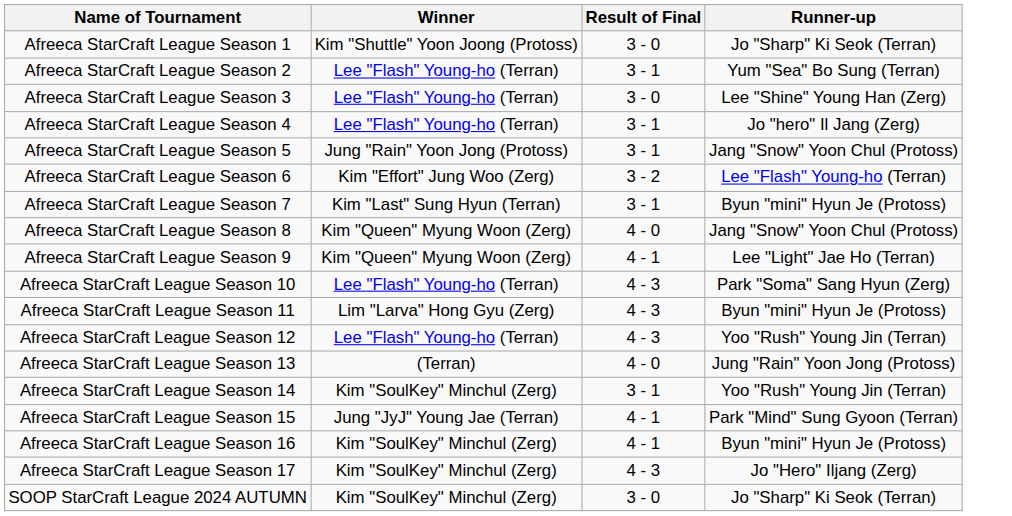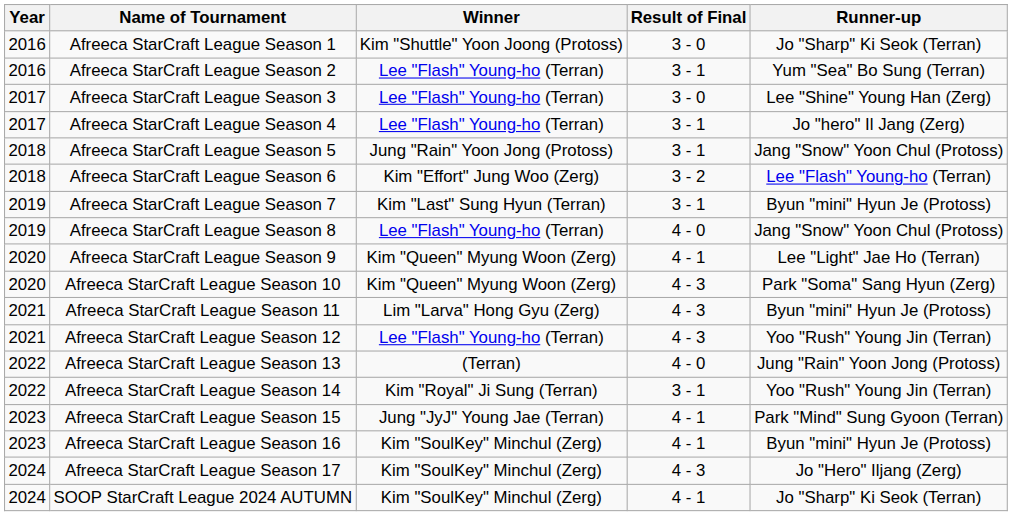+ column: Year | 2016 | 2016 | 2017 | 2017 | 2018 | 2018 | 2019 | 2019 | 2020 | 2020 | 2021 | 2021 | 2022 | 2022 | 2023 | 2023 | 2024 | 2024
Afreeca StarCraft League Season 8 | Winner: Kim "Queen" Myung Woon (Zerg) -> Lee "Flash" Young-ho (Terran)
Afreeca StarCraft League Season 10 | Winner: Lee "Flash" Young-ho (Terran) -> Kim "Queen" Myung Woon (Zerg)
Afreeca StarCraft League Season 14 | Winner: Kim "SoulKey" Minchul (Zerg) -> Kim "Royal" Ji Sung (Terran)
SOOP StarCraft League 2024 AUTUMN | Result of Final: 3 - 0 -> 4 - 1
